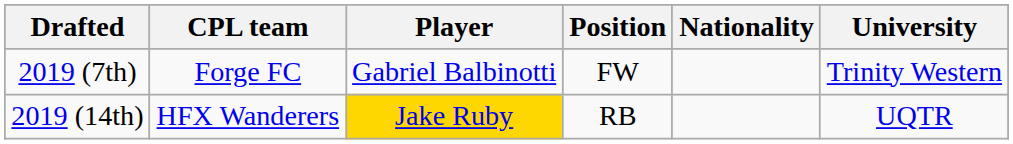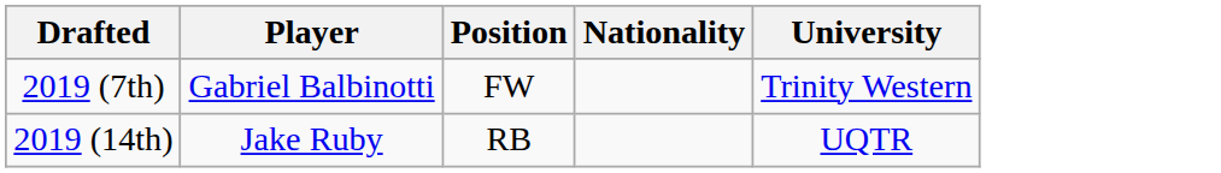- column: CPL team | Forge FC | HFX Wanderers
2019 (14th) | Player: gold background -> no background
